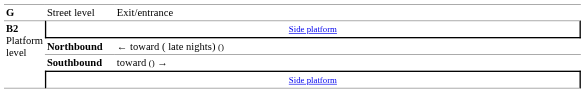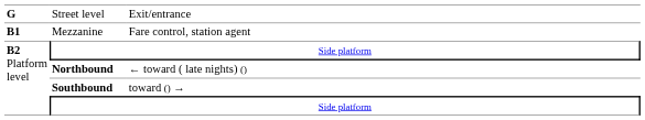+ row: B1 | Mezzanine | Fare control, station agent
